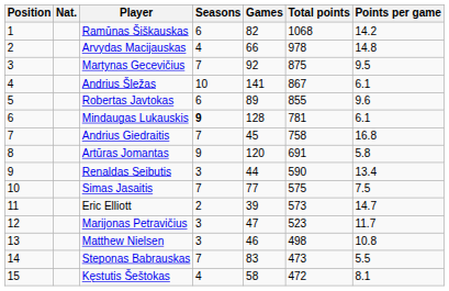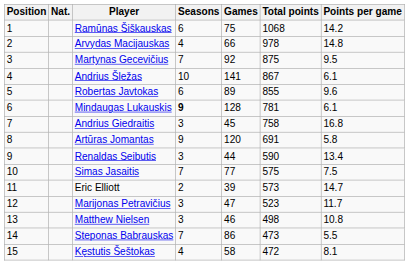Ramūnas Šiškauskas | Games: 82 -> 75
Andrius Giedraitis | Seasons: 7 -> 3
Steponas Babrauskas | Games: 83 -> 86
